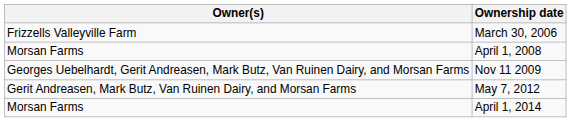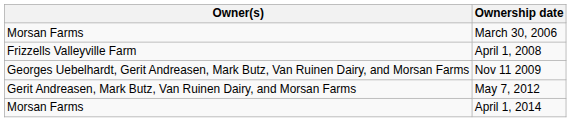March 30, 2006 | Owner(s): Frizzells Valleyville Farm -> Morsan Farms
April 1, 2008 | Owner(s): Morsan Farms -> Frizzells Valleyville Farm
